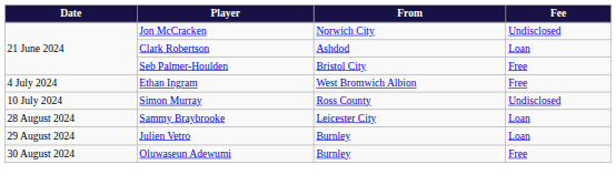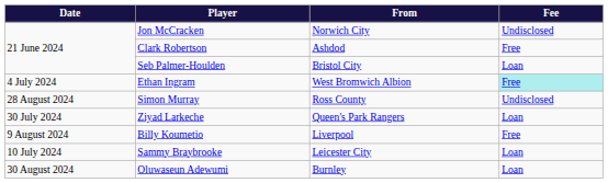Clark Robertson | Fee: Loan -> Free
Seb Palmer-Houlden | Fee: Free -> Loan
Ethan Ingram | Fee: no background -> paleturquoise background
Simon Murray | Date: 10 July 2024 -> 28 August 2024
+ row: 30 July 2024 | Ziyad Larkeche | Queen's Park Rangers | Loan
+ row: 9 August 2024 | Billy Koumetio | Liverpool | Free
Sammy Braybrooke | Date: 28 August 2024 -> 10 July 2024
- row: 29 August 2024 | Julien Vetro | Burnley | Loan
Oluwaseun Adewumi | Fee: Free -> Loan
